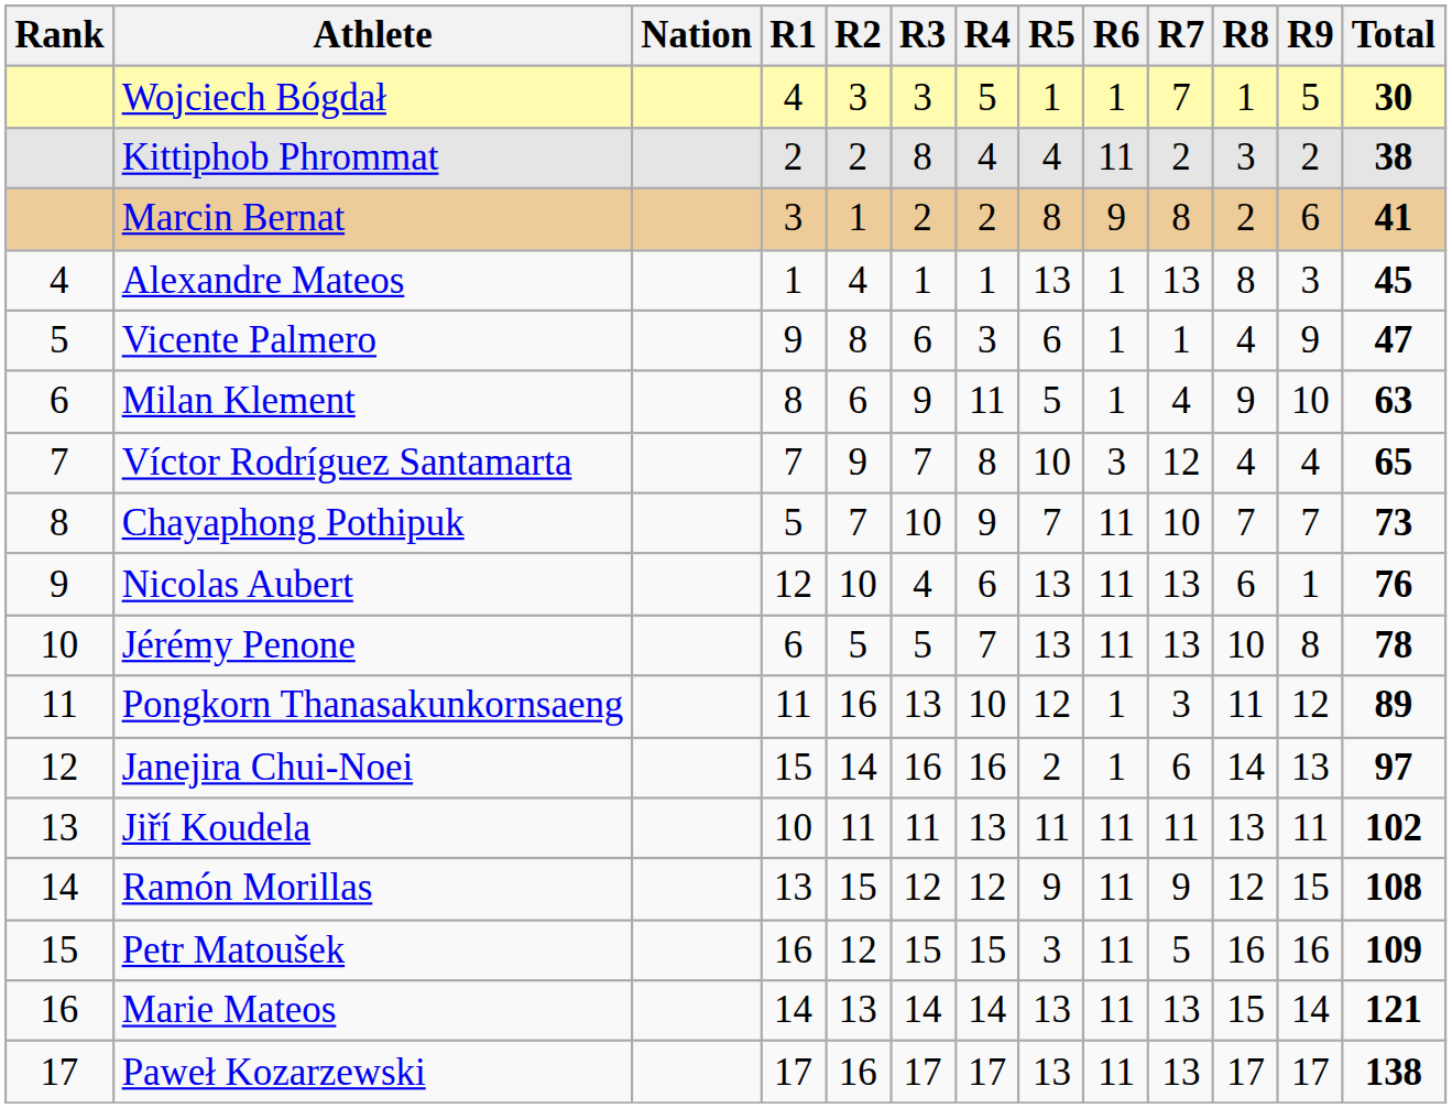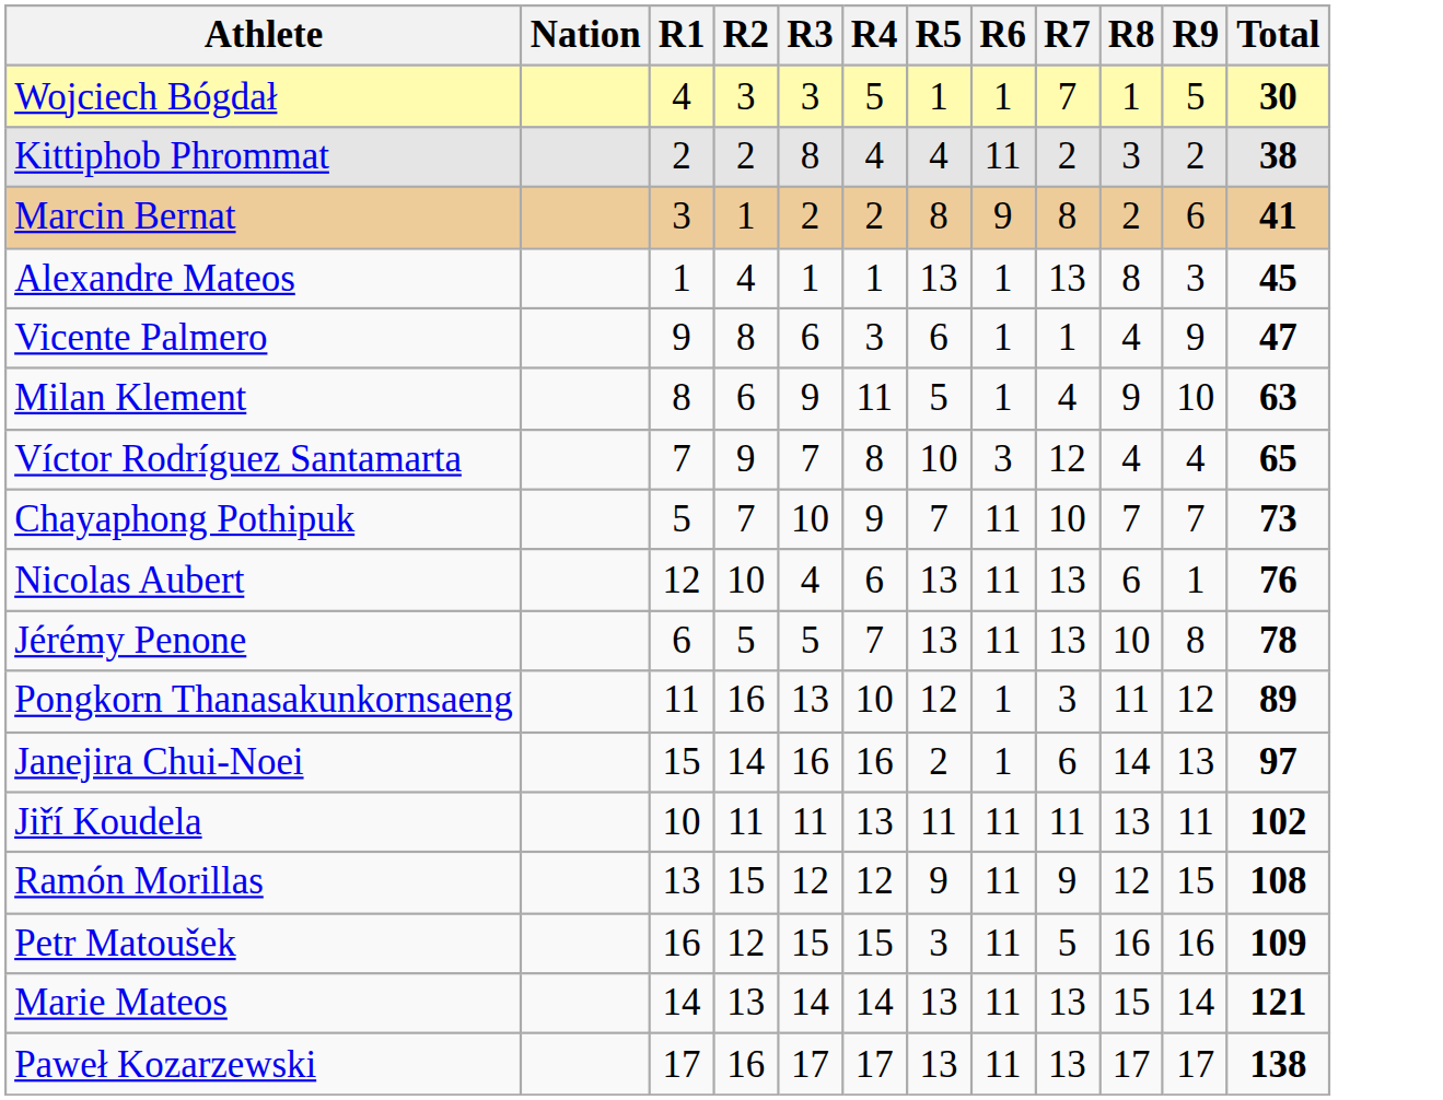- column: Rank | 4 | 5 | 6 | 7 | 8 | 9 | 10 | 11 | 12 | 13 | 14 | 15 | 16 | 17
